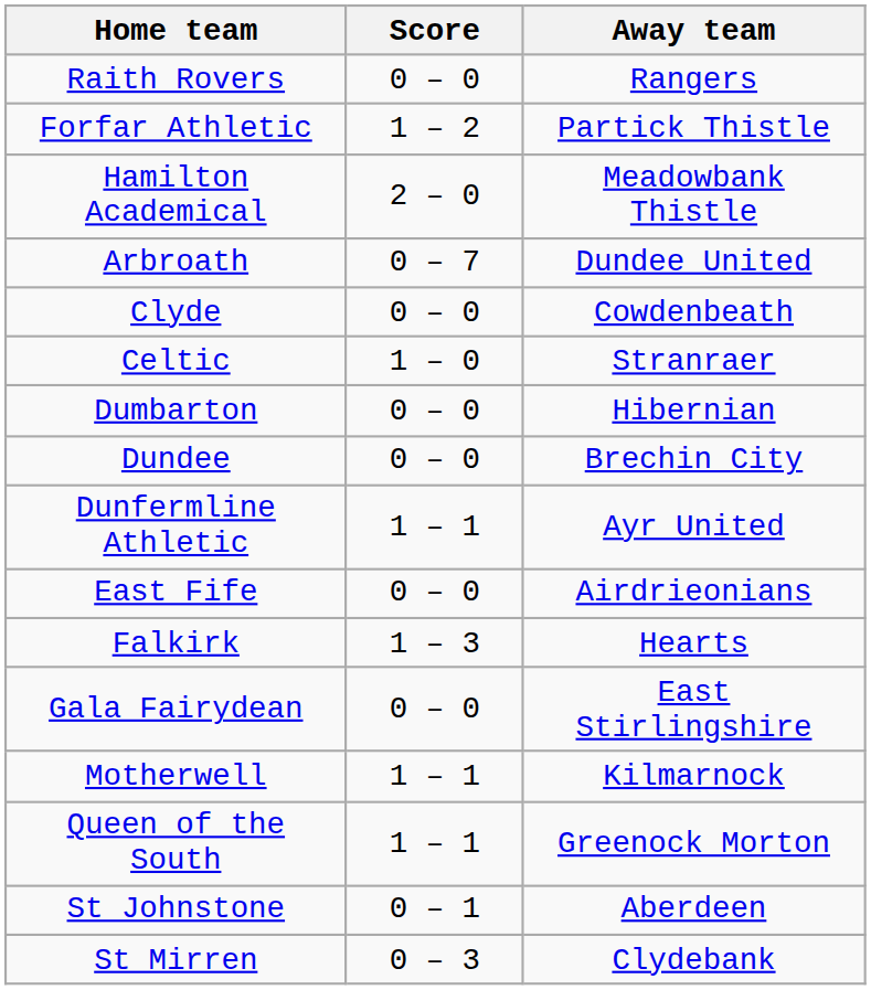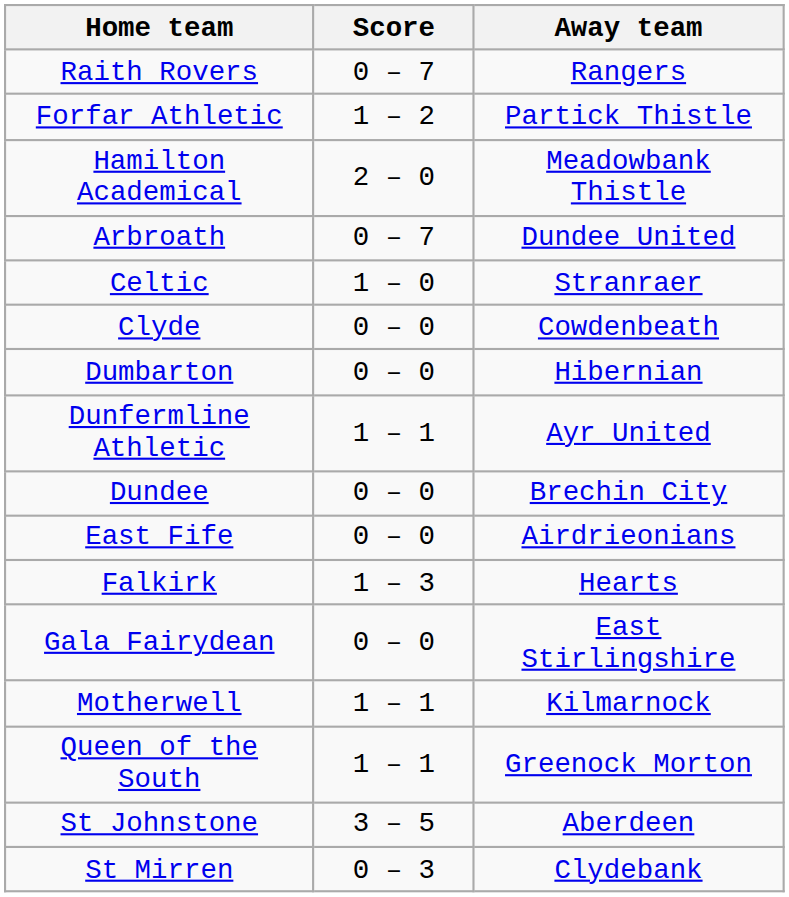Raith Rovers | Score: 0 – 0 -> 0 – 7
rows swapped: Celtic <-> Clyde
rows swapped: Dundee <-> Dunfermline Athletic
St Johnstone | Score: 0 – 1 -> 3 – 5
